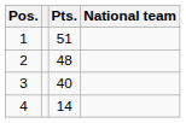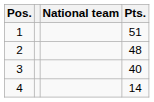columns swapped: National team <-> Pts.
